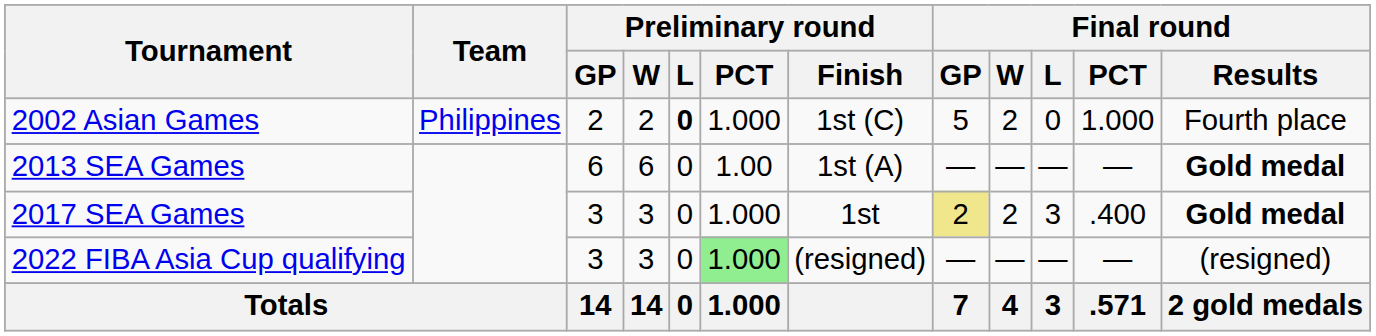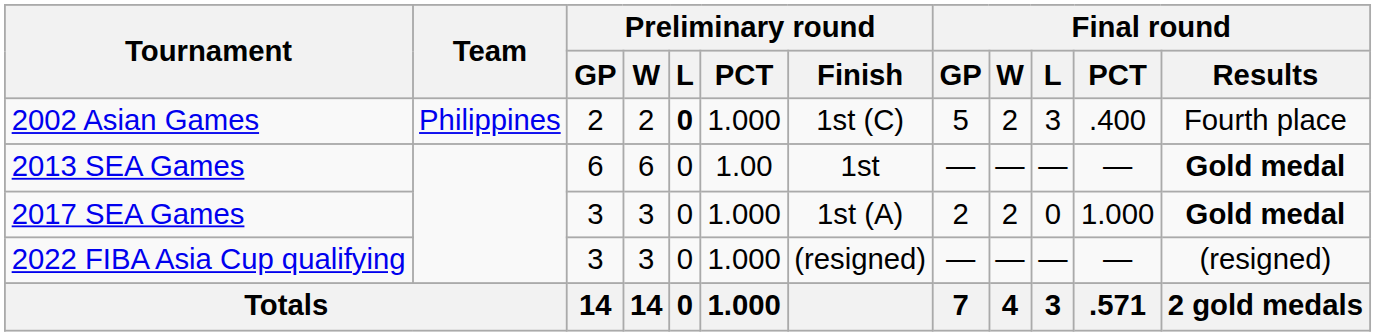2002 Asian Games | Final round / L: 0 -> 3
2002 Asian Games | Final round / PCT: 1.000 -> .400
2013 SEA Games | Preliminary round / Finish: 1st (A) -> 1st
2017 SEA Games | Preliminary round / Finish: 1st -> 1st (A)
2017 SEA Games | Final round / GP: khaki background -> no background
2017 SEA Games | Final round / L: 3 -> 0
2017 SEA Games | Final round / PCT: .400 -> 1.000
2022 FIBA Asia Cup qualifying | Preliminary round / PCT: lightgreen background -> no background
